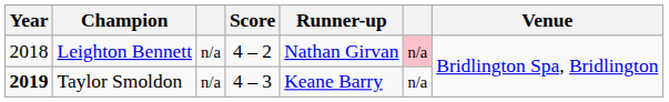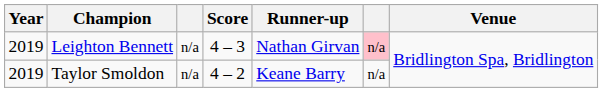Leighton Bennett | Year: 2018 -> 2019
Leighton Bennett | Score: 4 – 2 -> 4 – 3
Taylor Smoldon | Year: bold -> normal
Taylor Smoldon | Score: 4 – 3 -> 4 – 2
